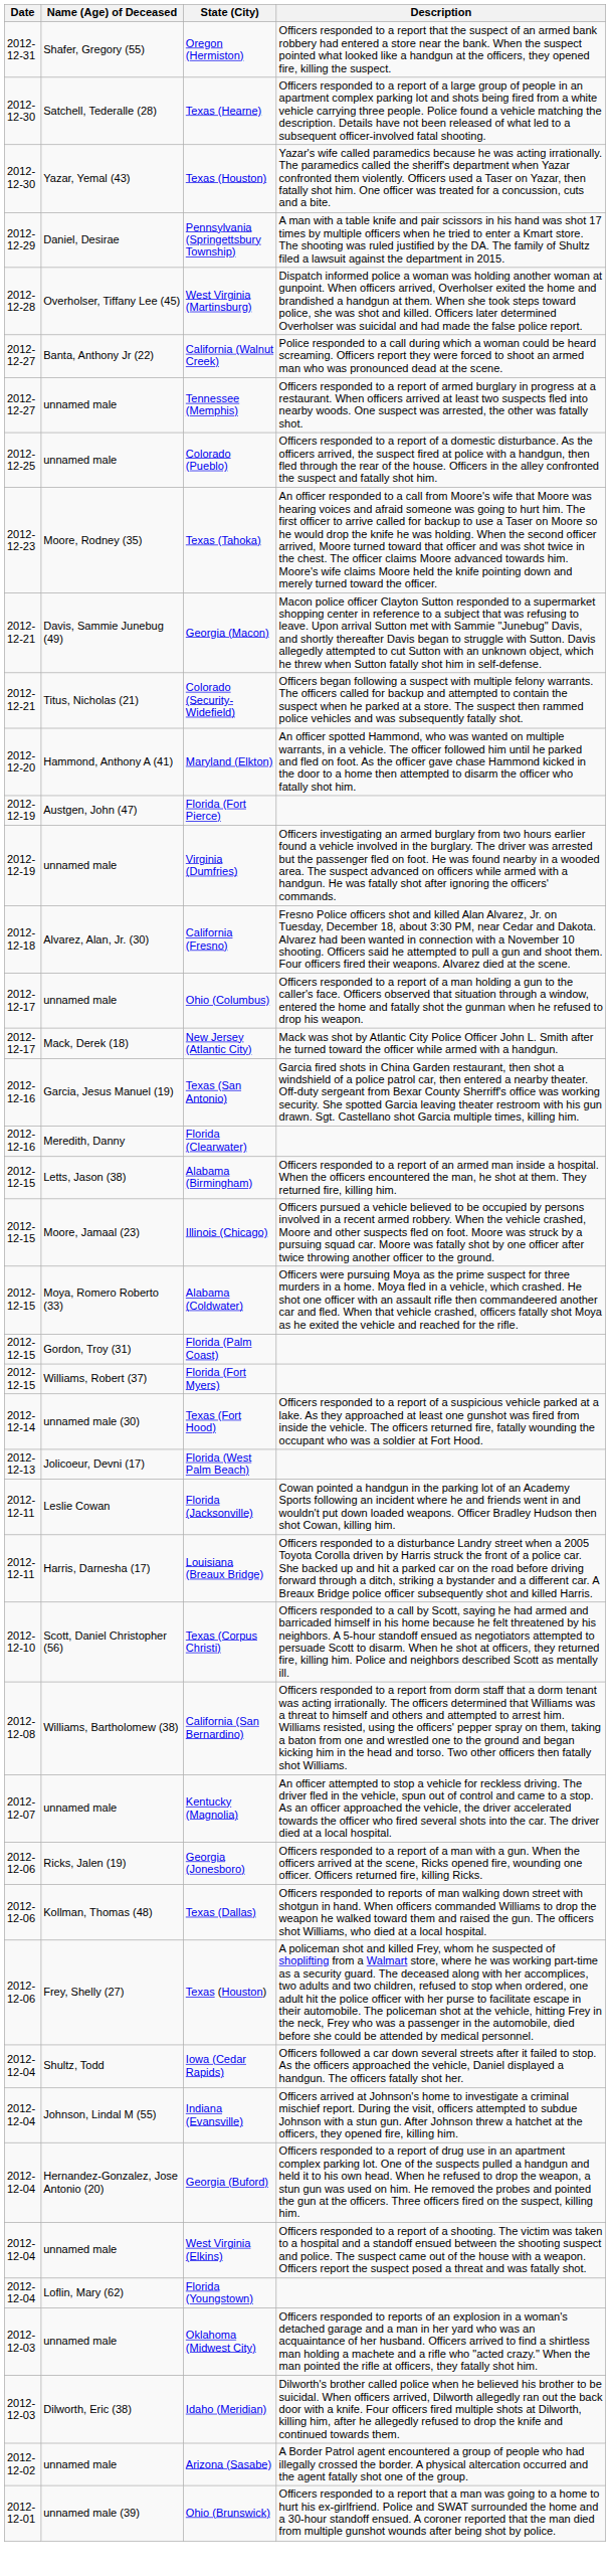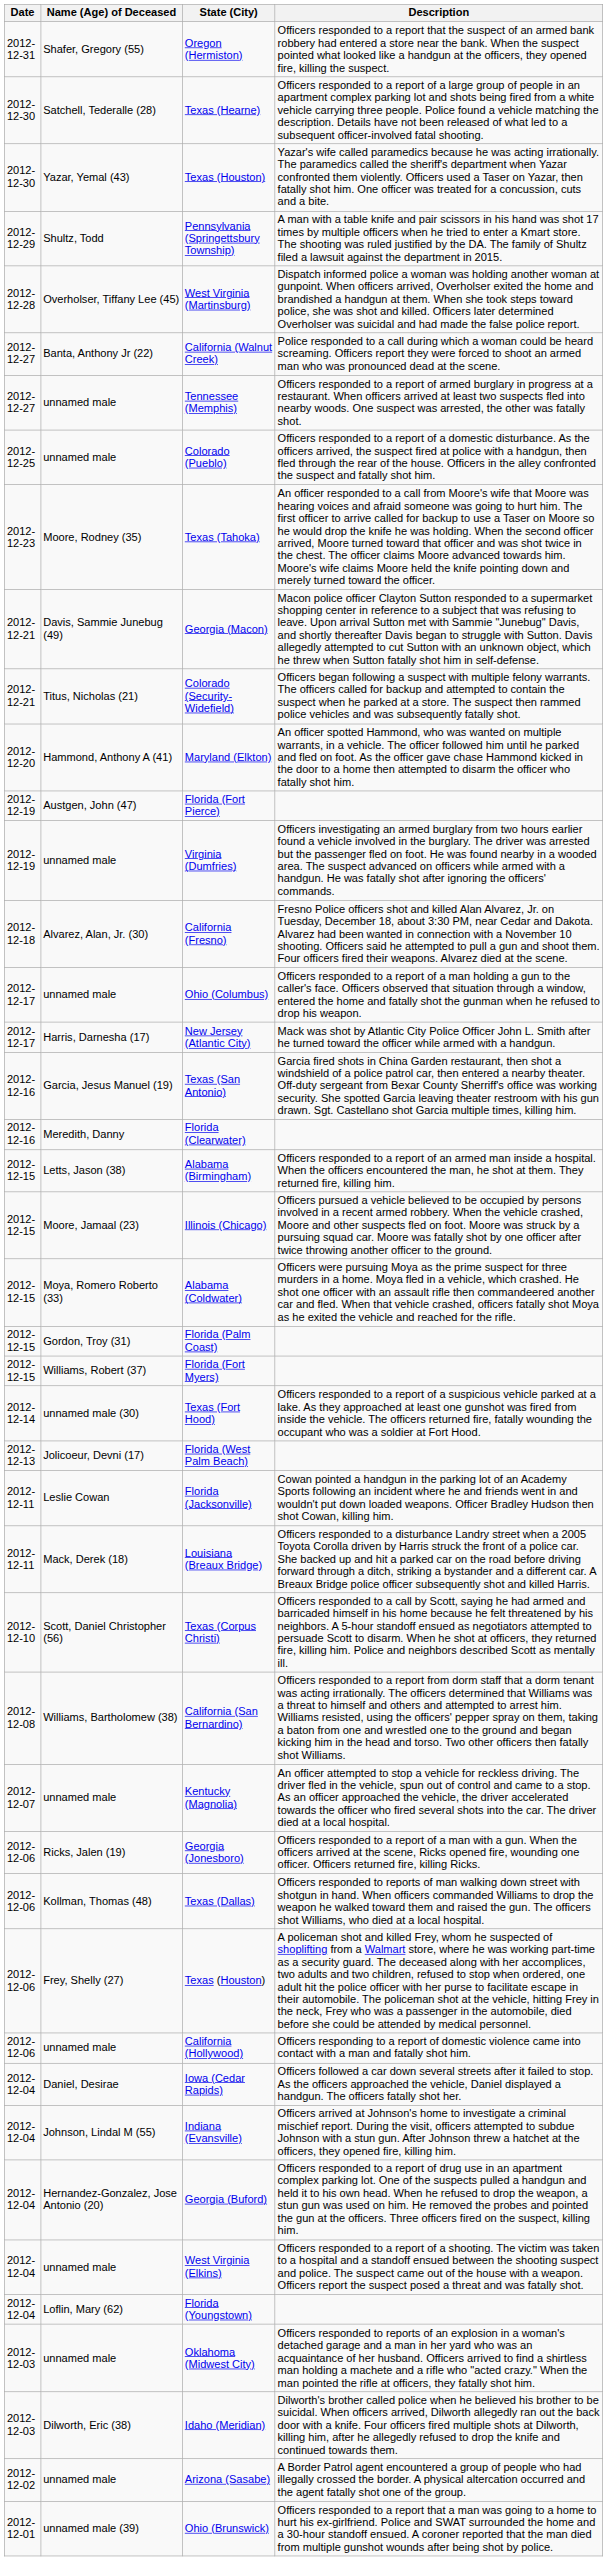Pennsylvania (Springettsbury Township) | Name (Age) of Deceased: Daniel, Desirae -> Shultz, Todd
New Jersey (Atlantic City) | Name (Age) of Deceased: Mack, Derek (18) -> Harris, Darnesha (17)
Louisiana (Breaux Bridge) | Name (Age) of Deceased: Harris, Darnesha (17) -> Mack, Derek (18)
+ row: 2012-12-06 | unnamed male | California (Hollywood) | Officers responding to a report of domestic violence came into contact with a man and fatally shot him.
Iowa (Cedar Rapids) | Name (Age) of Deceased: Shultz, Todd -> Daniel, Desirae
